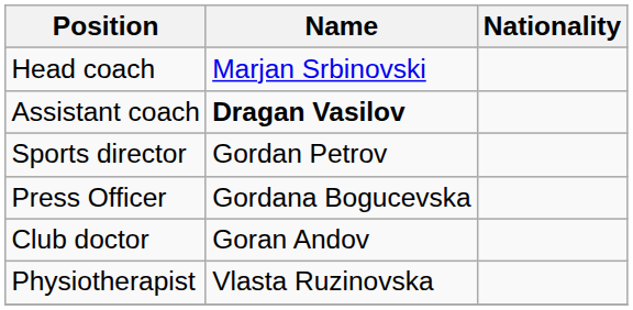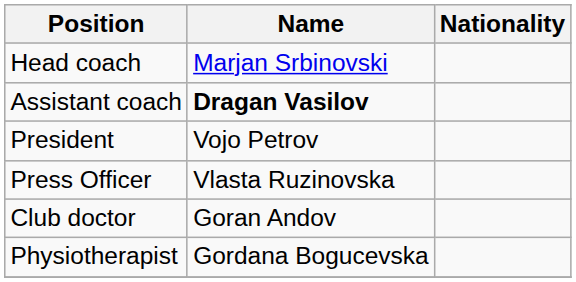+ row: President | Vojo Petrov
- row: Sports director | Gordan Petrov
Press Officer | Name: Gordana Bogucevska -> Vlasta Ruzinovska
Physiotherapist | Name: Vlasta Ruzinovska -> Gordana Bogucevska
